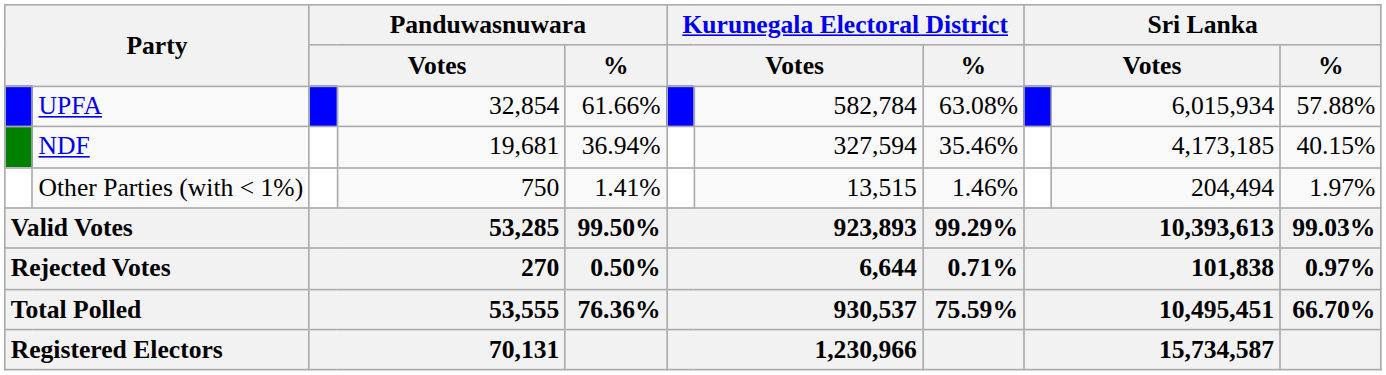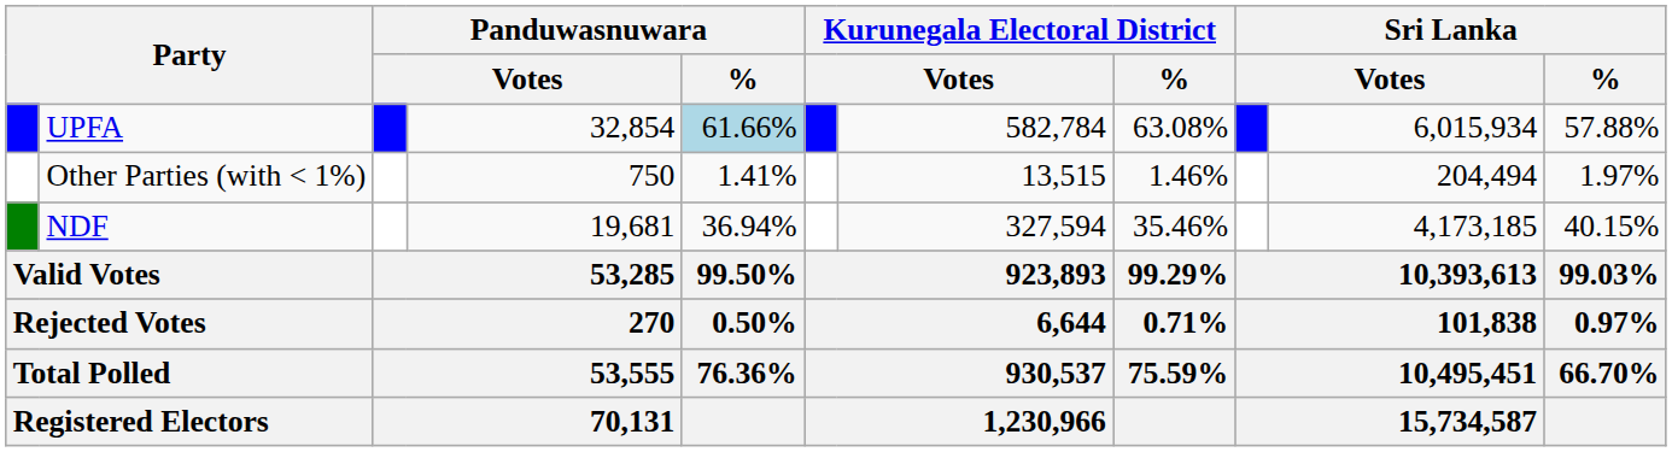UPFA | Panduwasnuwara / %: no background -> lightblue background
rows swapped: NDF <-> Other Parties (with < 1%)
